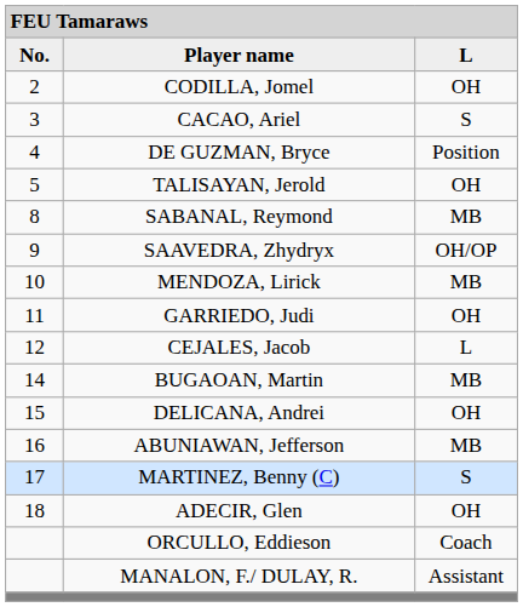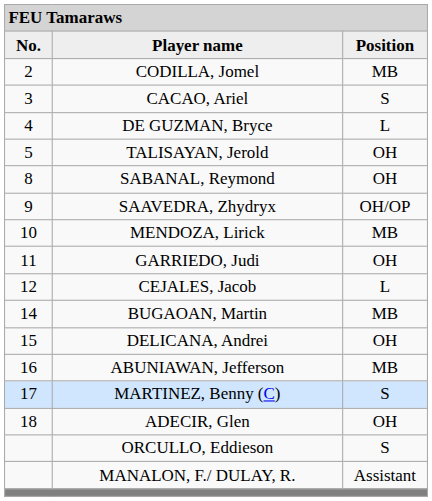Player name | column 3: L -> Position
CODILLA, Jomel | column 3: OH -> MB
DE GUZMAN, Bryce | column 3: Position -> L
SABANAL, Reymond | column 3: MB -> OH
ORCULLO, Eddieson | column 3: Coach -> S
